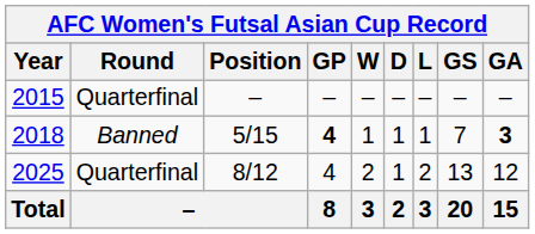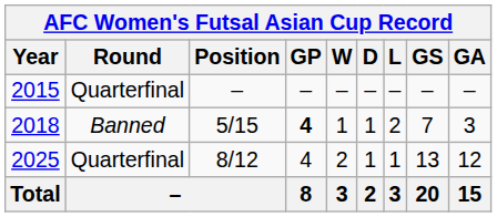2018 | L: 1 -> 2
2018 | GA: bold -> normal
2025 | L: 2 -> 1
